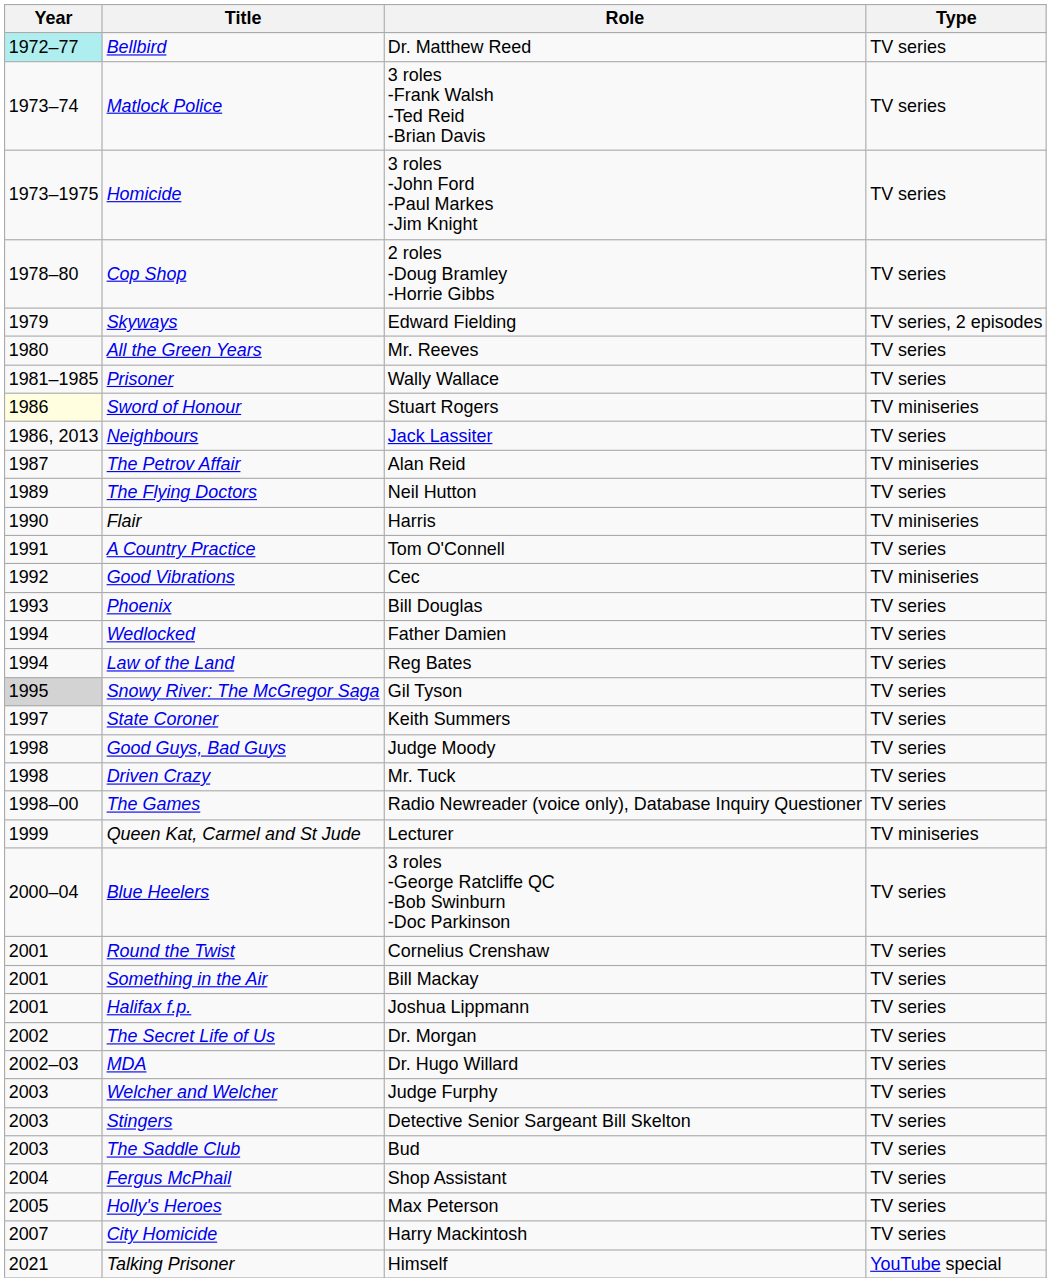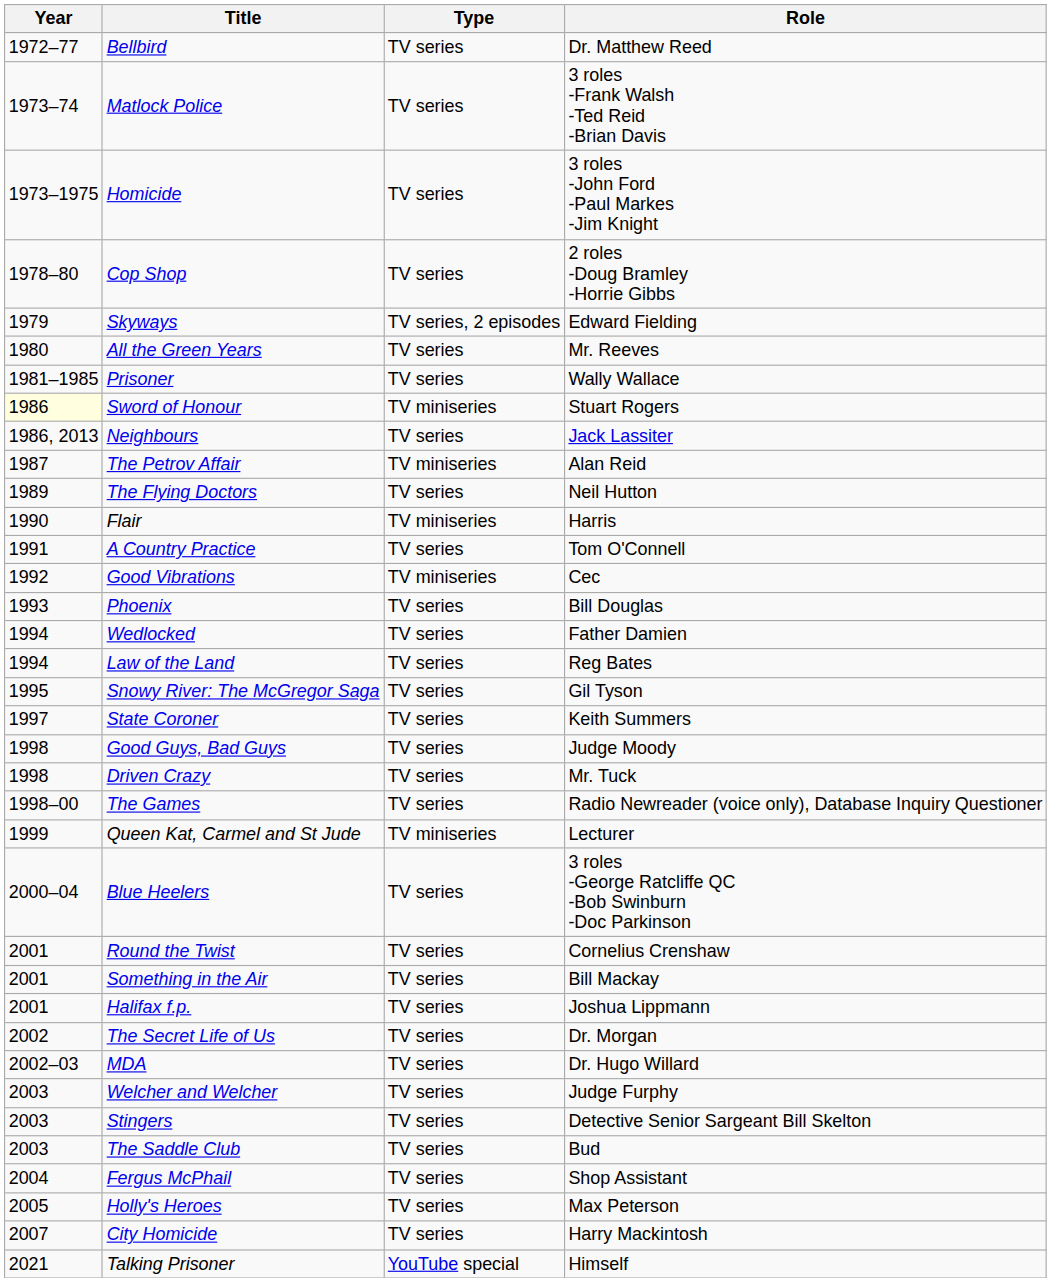columns swapped: Role <-> Type
Bellbird | Year: paleturquoise background -> no background
Snowy River: The McGregor Saga | Year: lightgrey background -> no background
